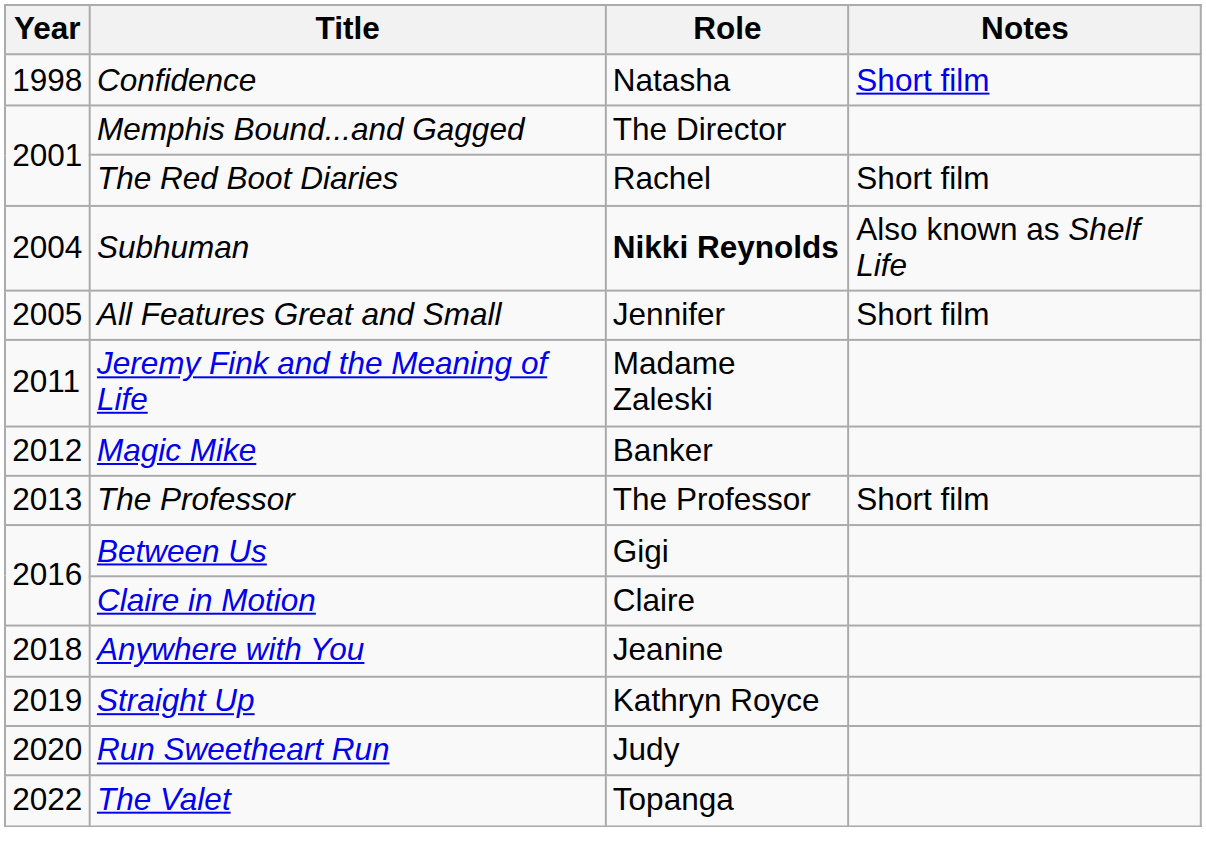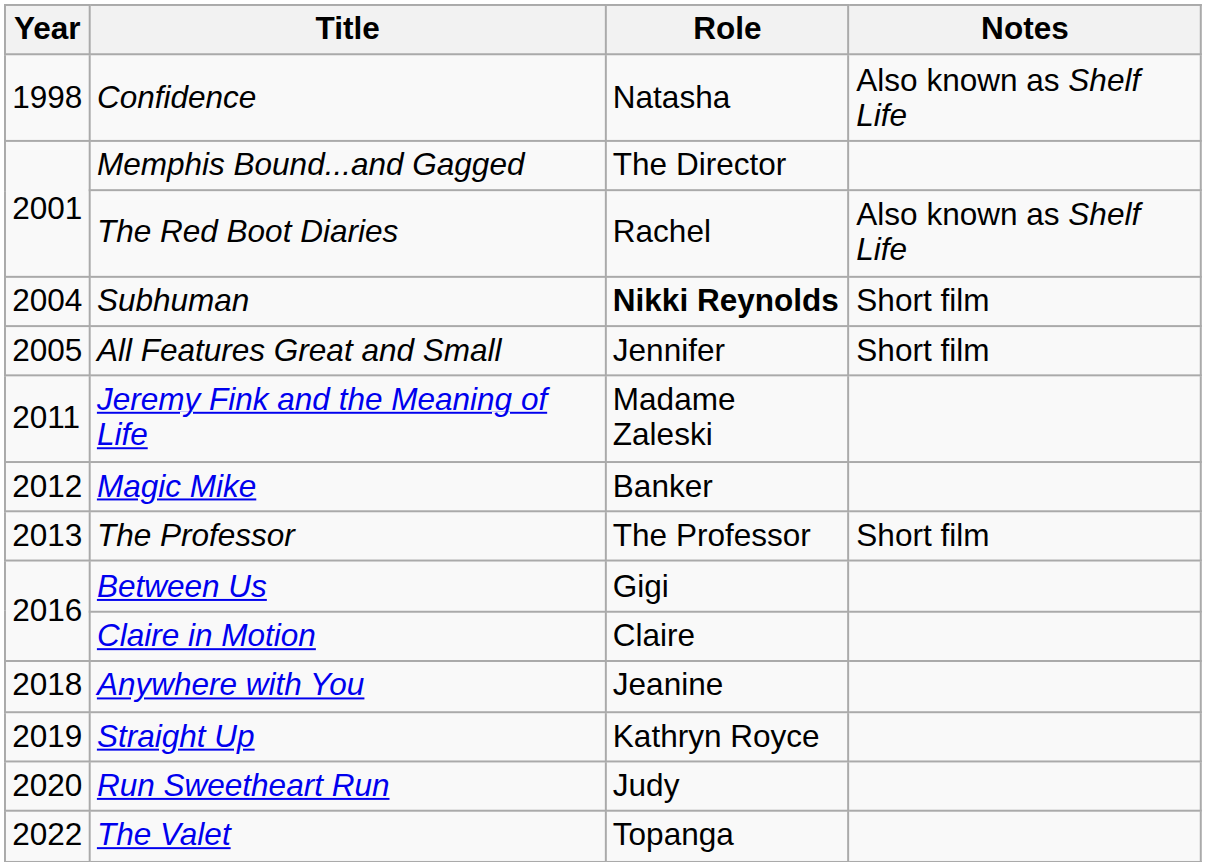Confidence | Notes: Short film -> Also known as Shelf Life
The Red Boot Diaries | Notes: Short film -> Also known as Shelf Life
Subhuman | Notes: Also known as Shelf Life -> Short film
